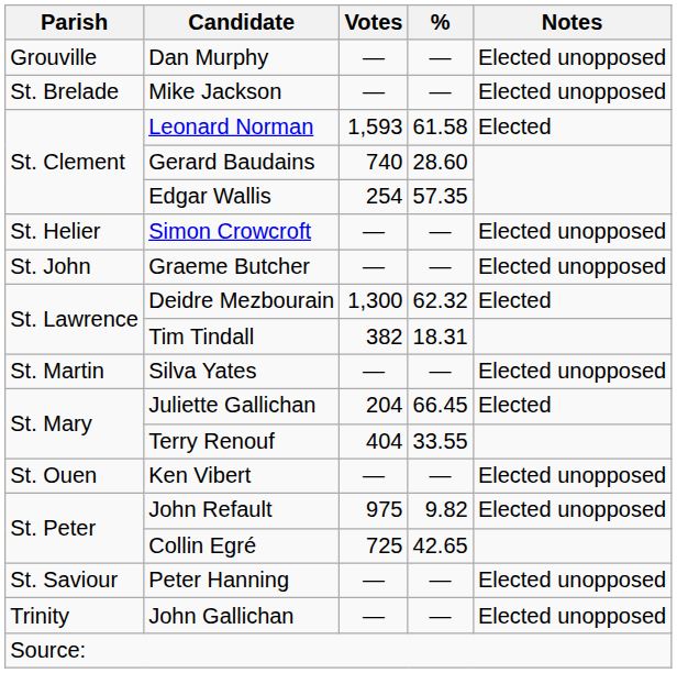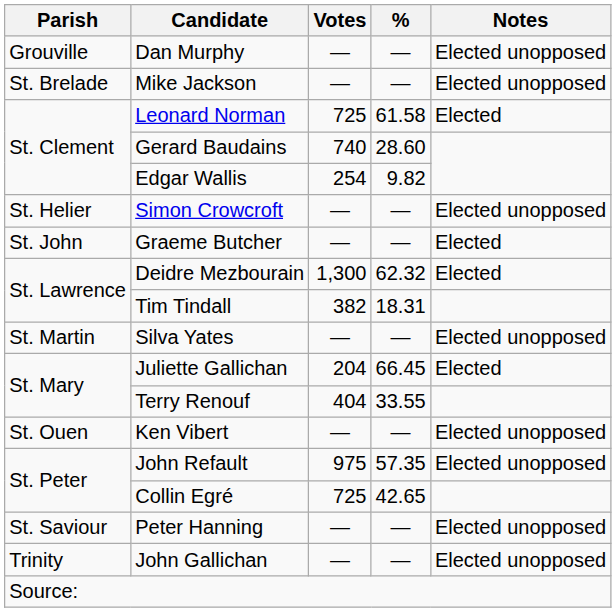Leonard Norman | Votes: 1,593 -> 725
Edgar Wallis | %: 57.35 -> 9.82
Graeme Butcher | Notes: Elected unopposed -> Elected
John Refault | %: 9.82 -> 57.35
